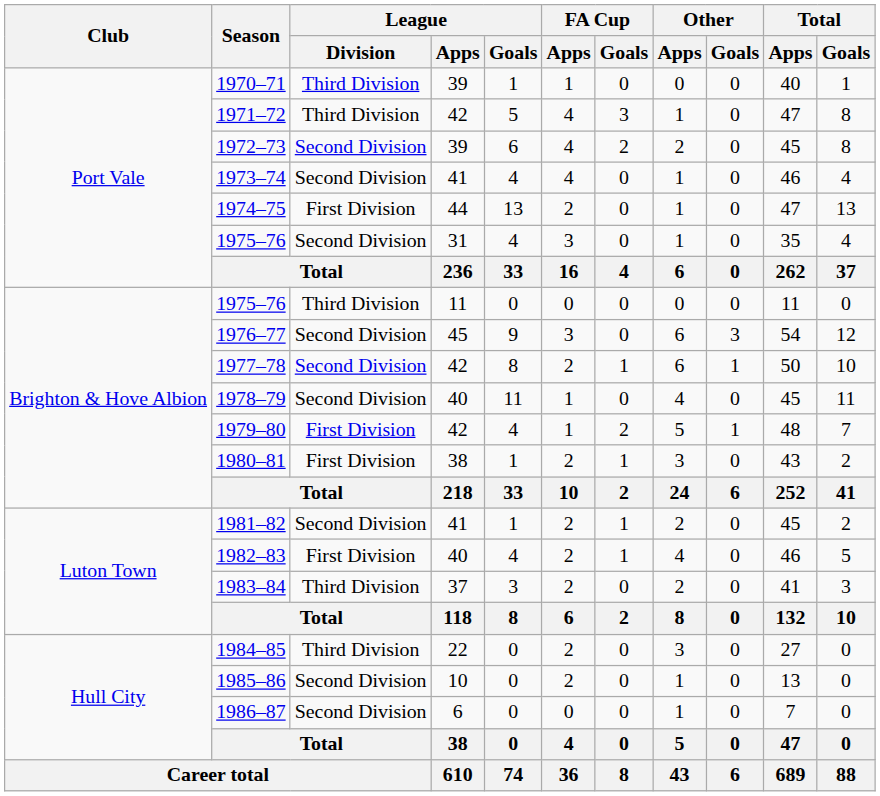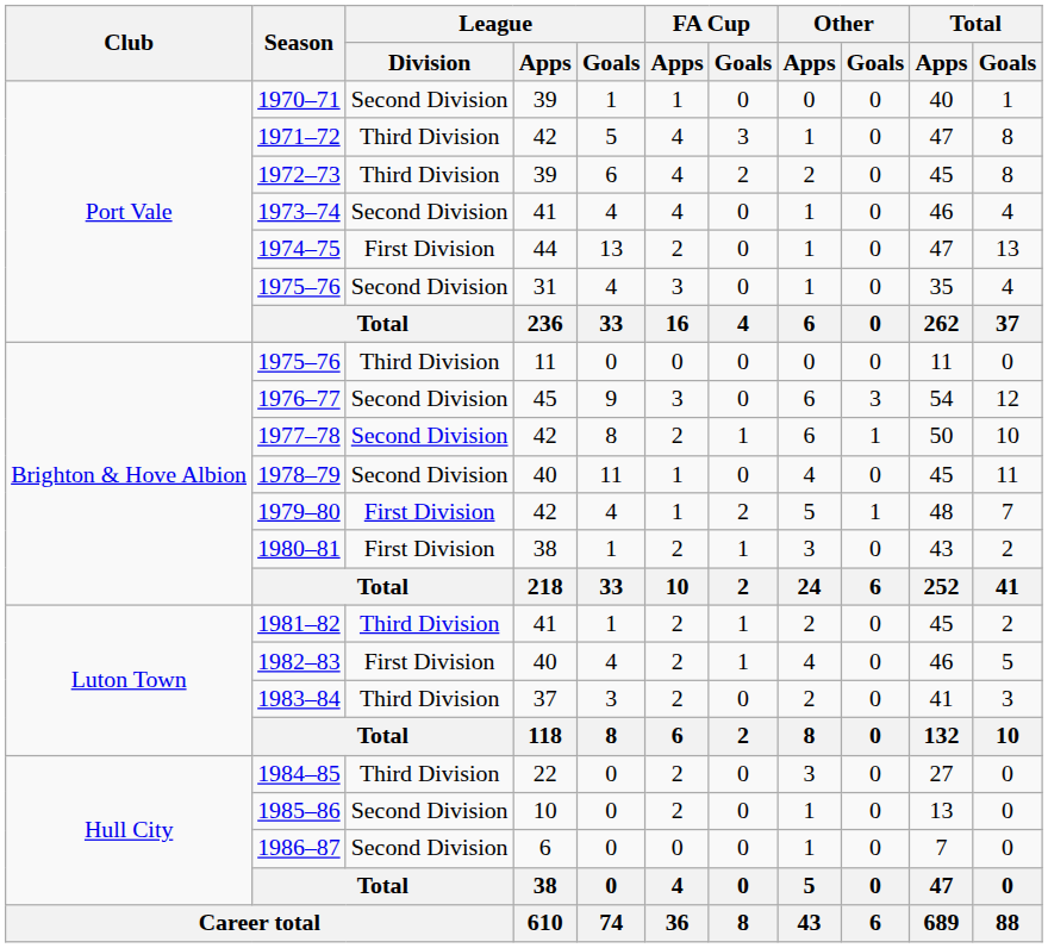1970–71 | League / Division: Third Division -> Second Division
1972–73 | League / Division: Second Division -> Third Division
1981–82 | League / Division: Second Division -> Third Division
